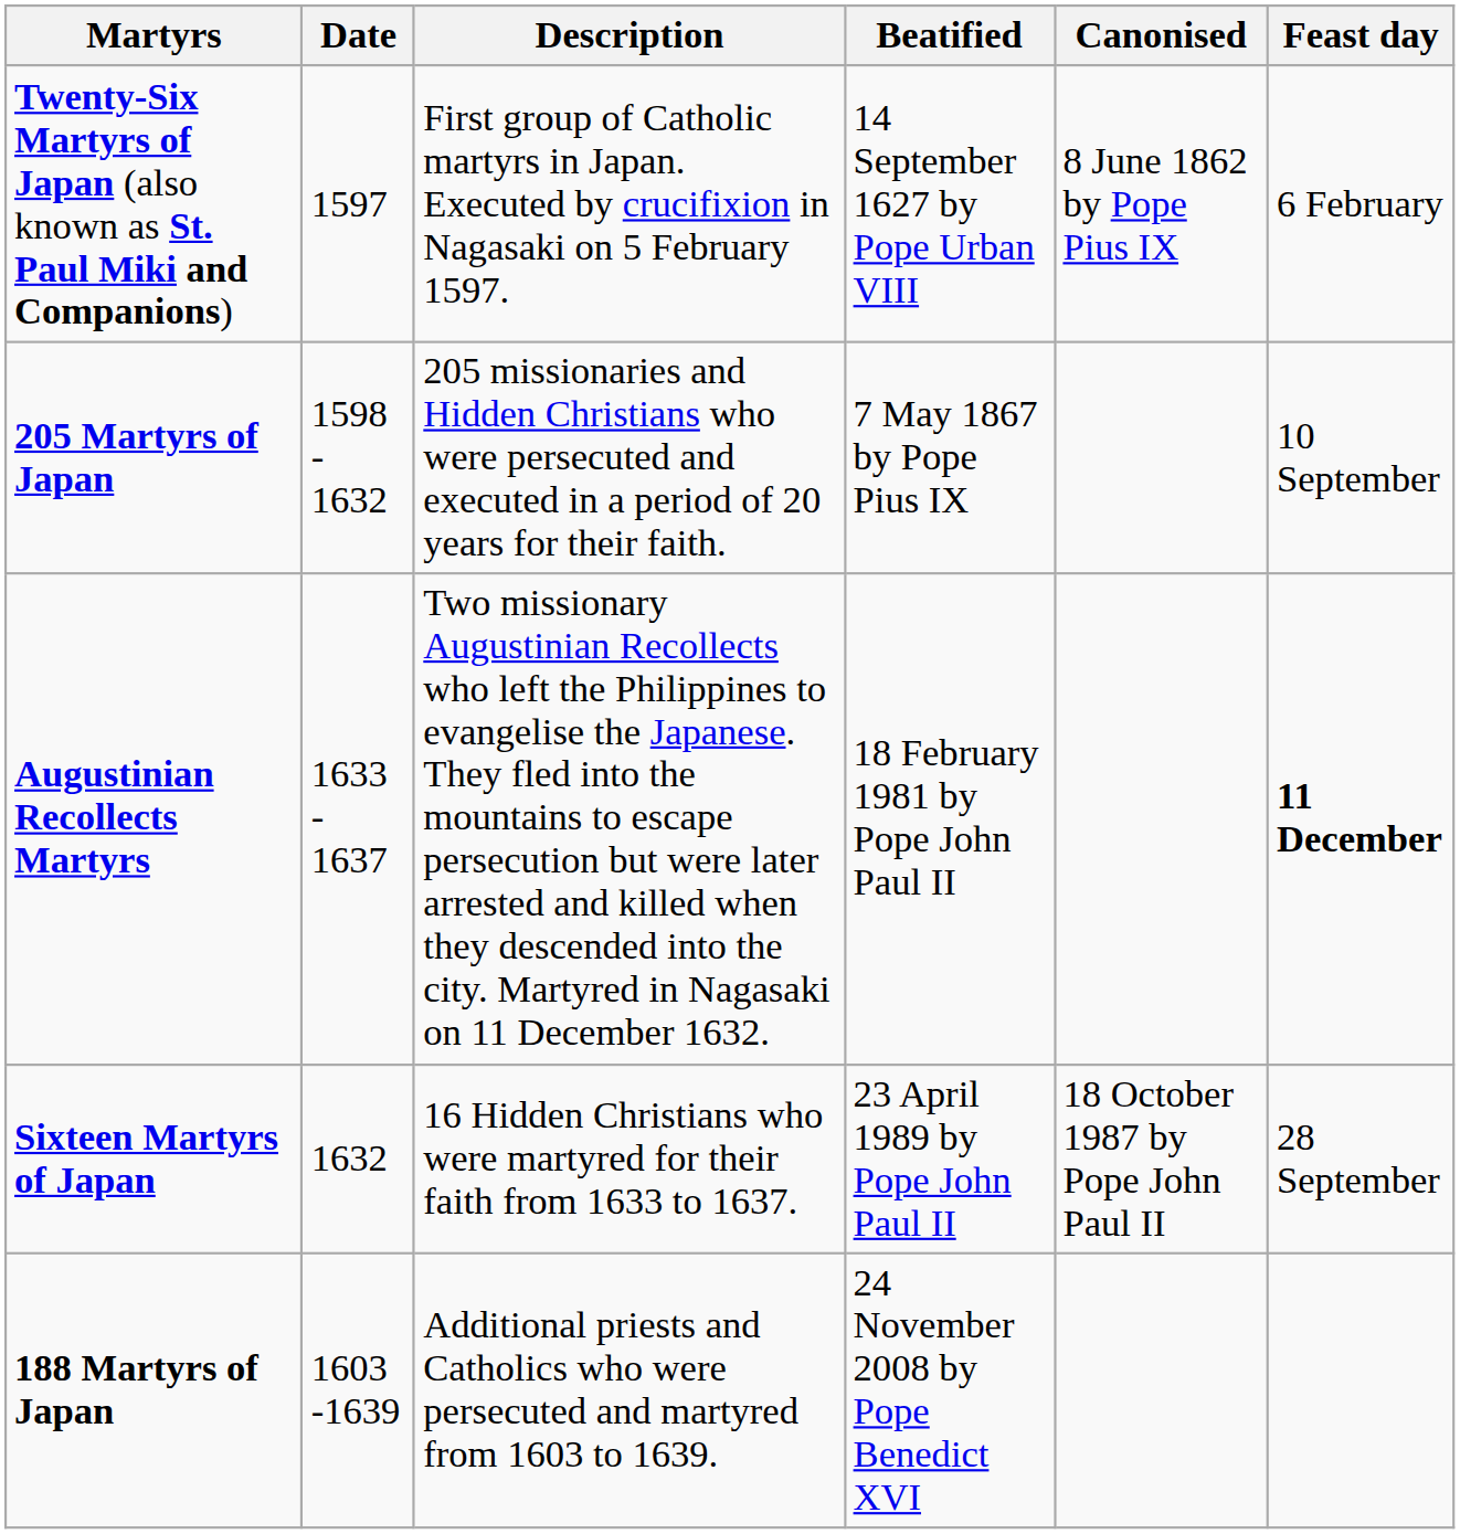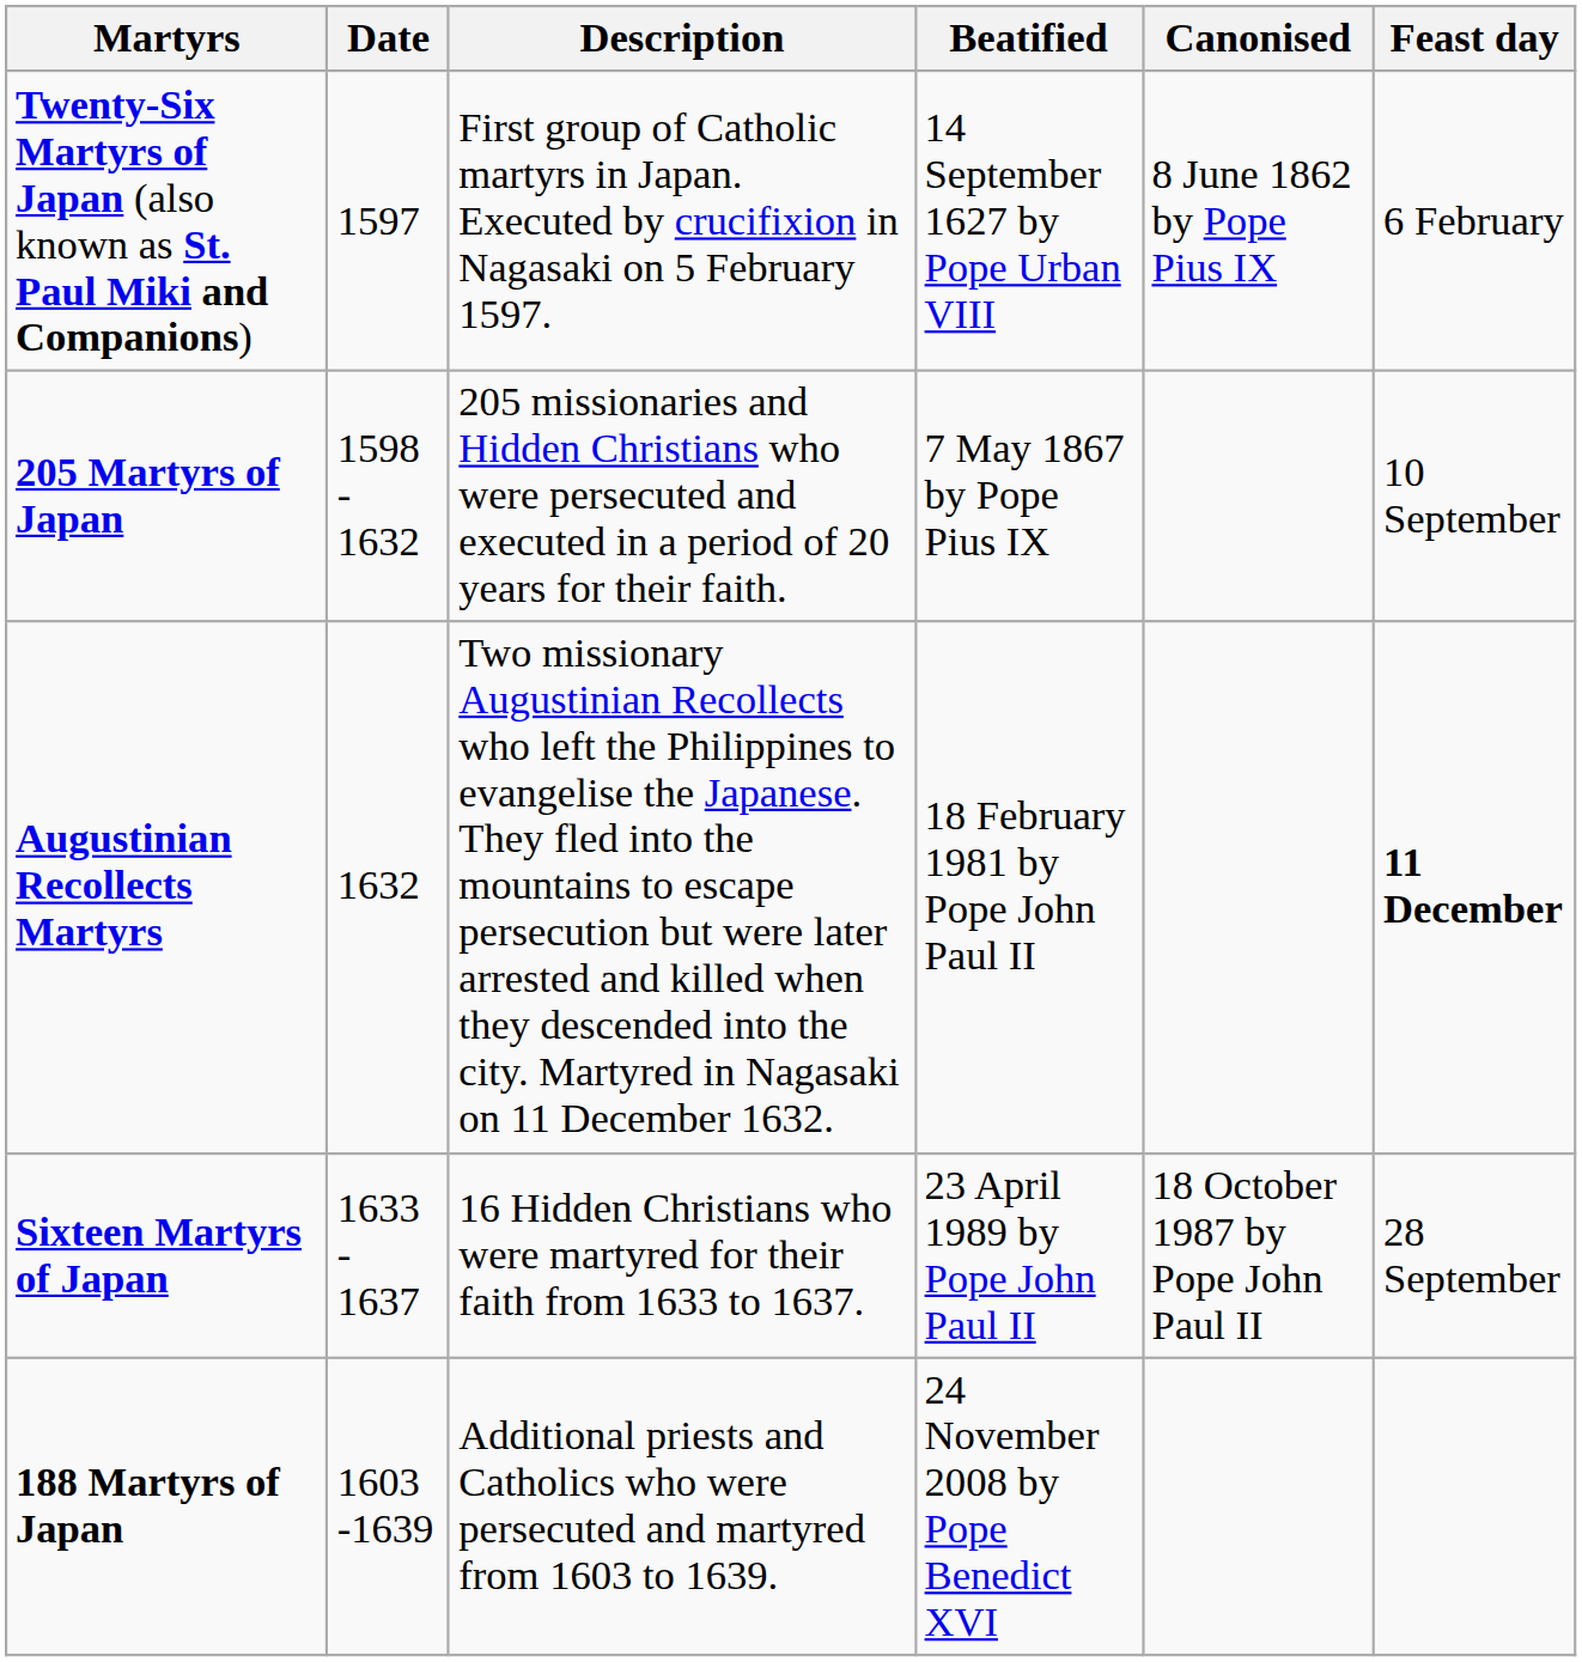Augustinian Recollects Martyrs | Date: 1633 - 1637 -> 1632
Sixteen Martyrs of Japan | Date: 1632 -> 1633 - 1637
